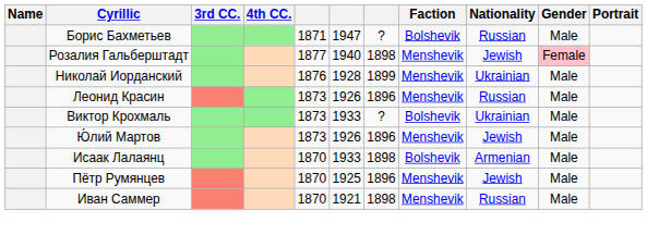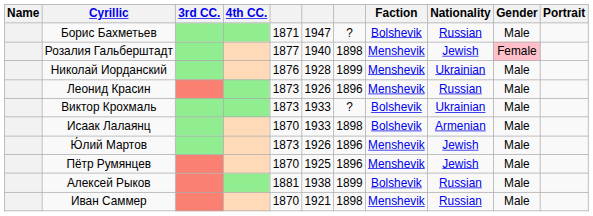rows swapped: Исаак Лалаянц <-> Ю́лий Мартов
+ row: Алексей Рыков | 1881 | 1938 | 1899 | Bolshevik | Russian | Male
